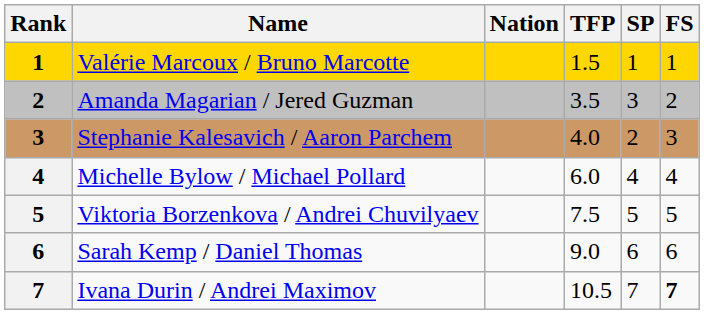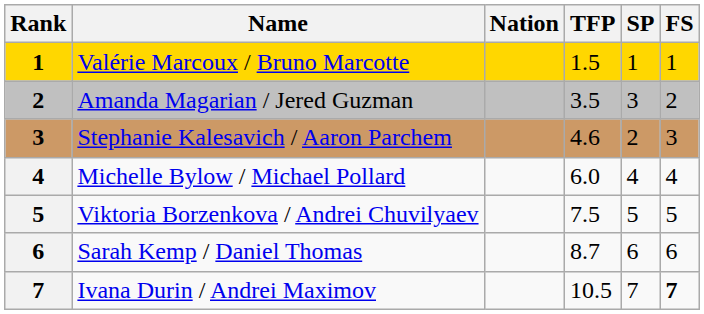Stephanie Kalesavich / Aaron Parchem | TFP: 4.0 -> 4.6
Sarah Kemp / Daniel Thomas | TFP: 9.0 -> 8.7
